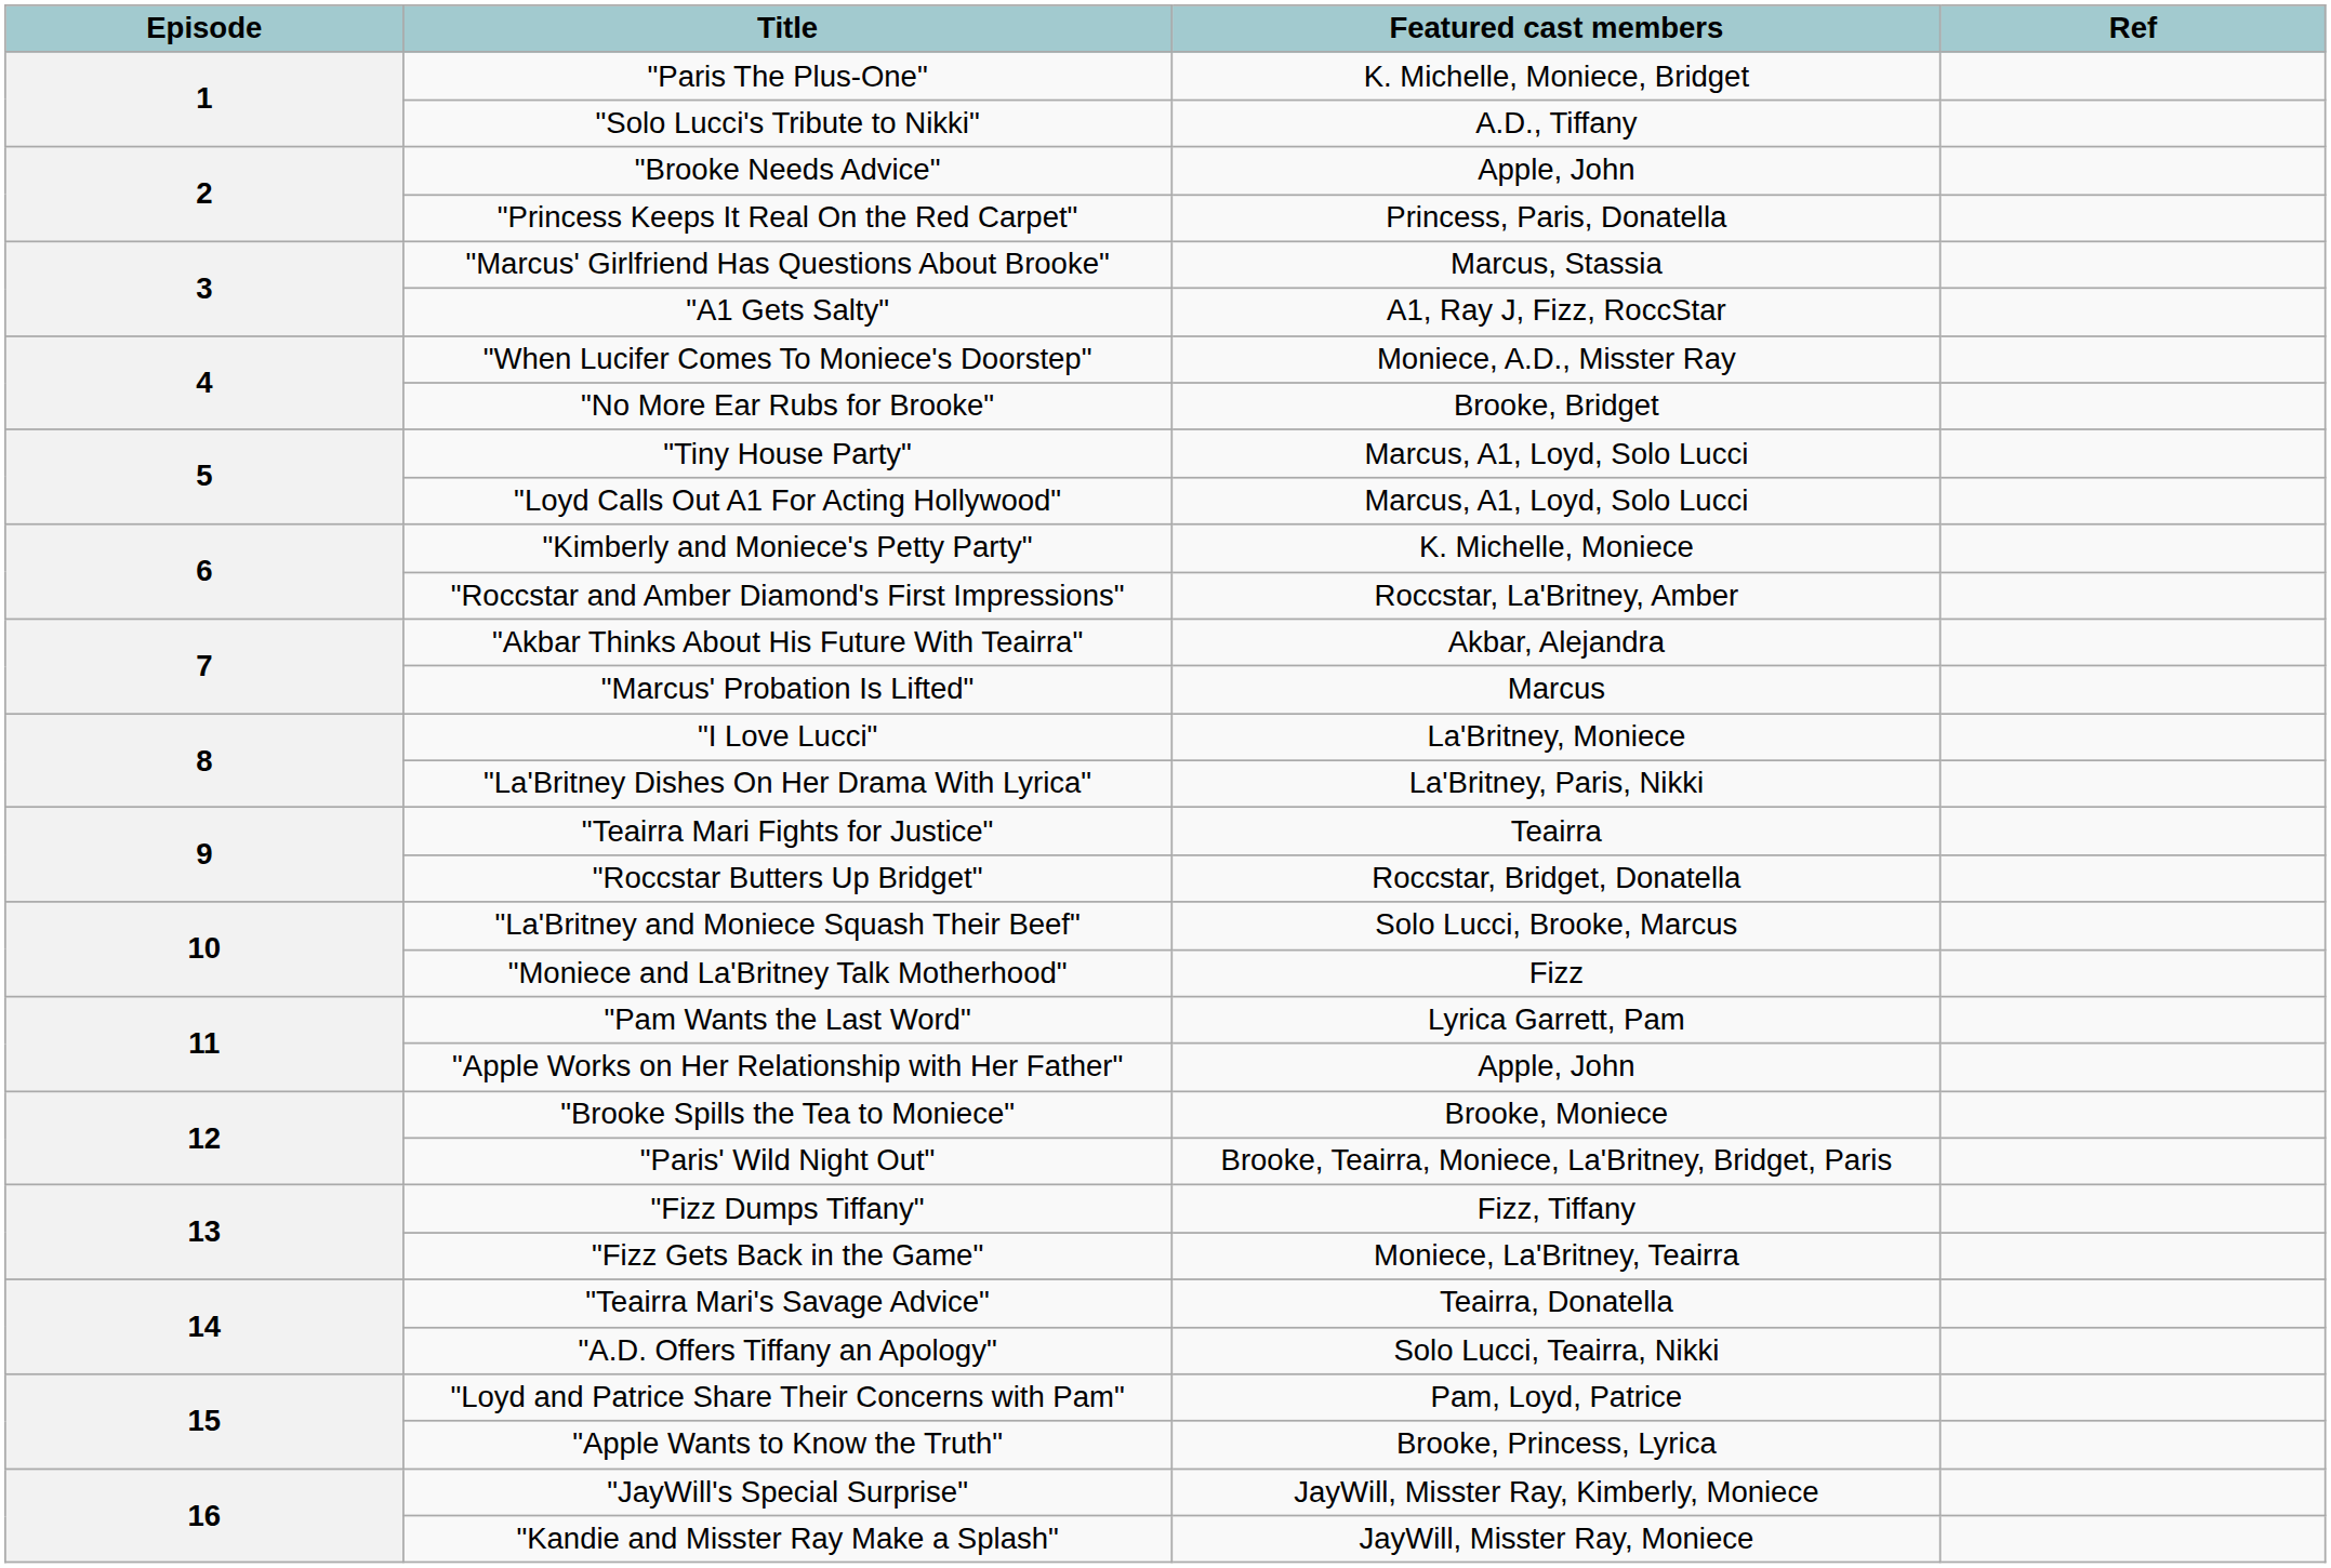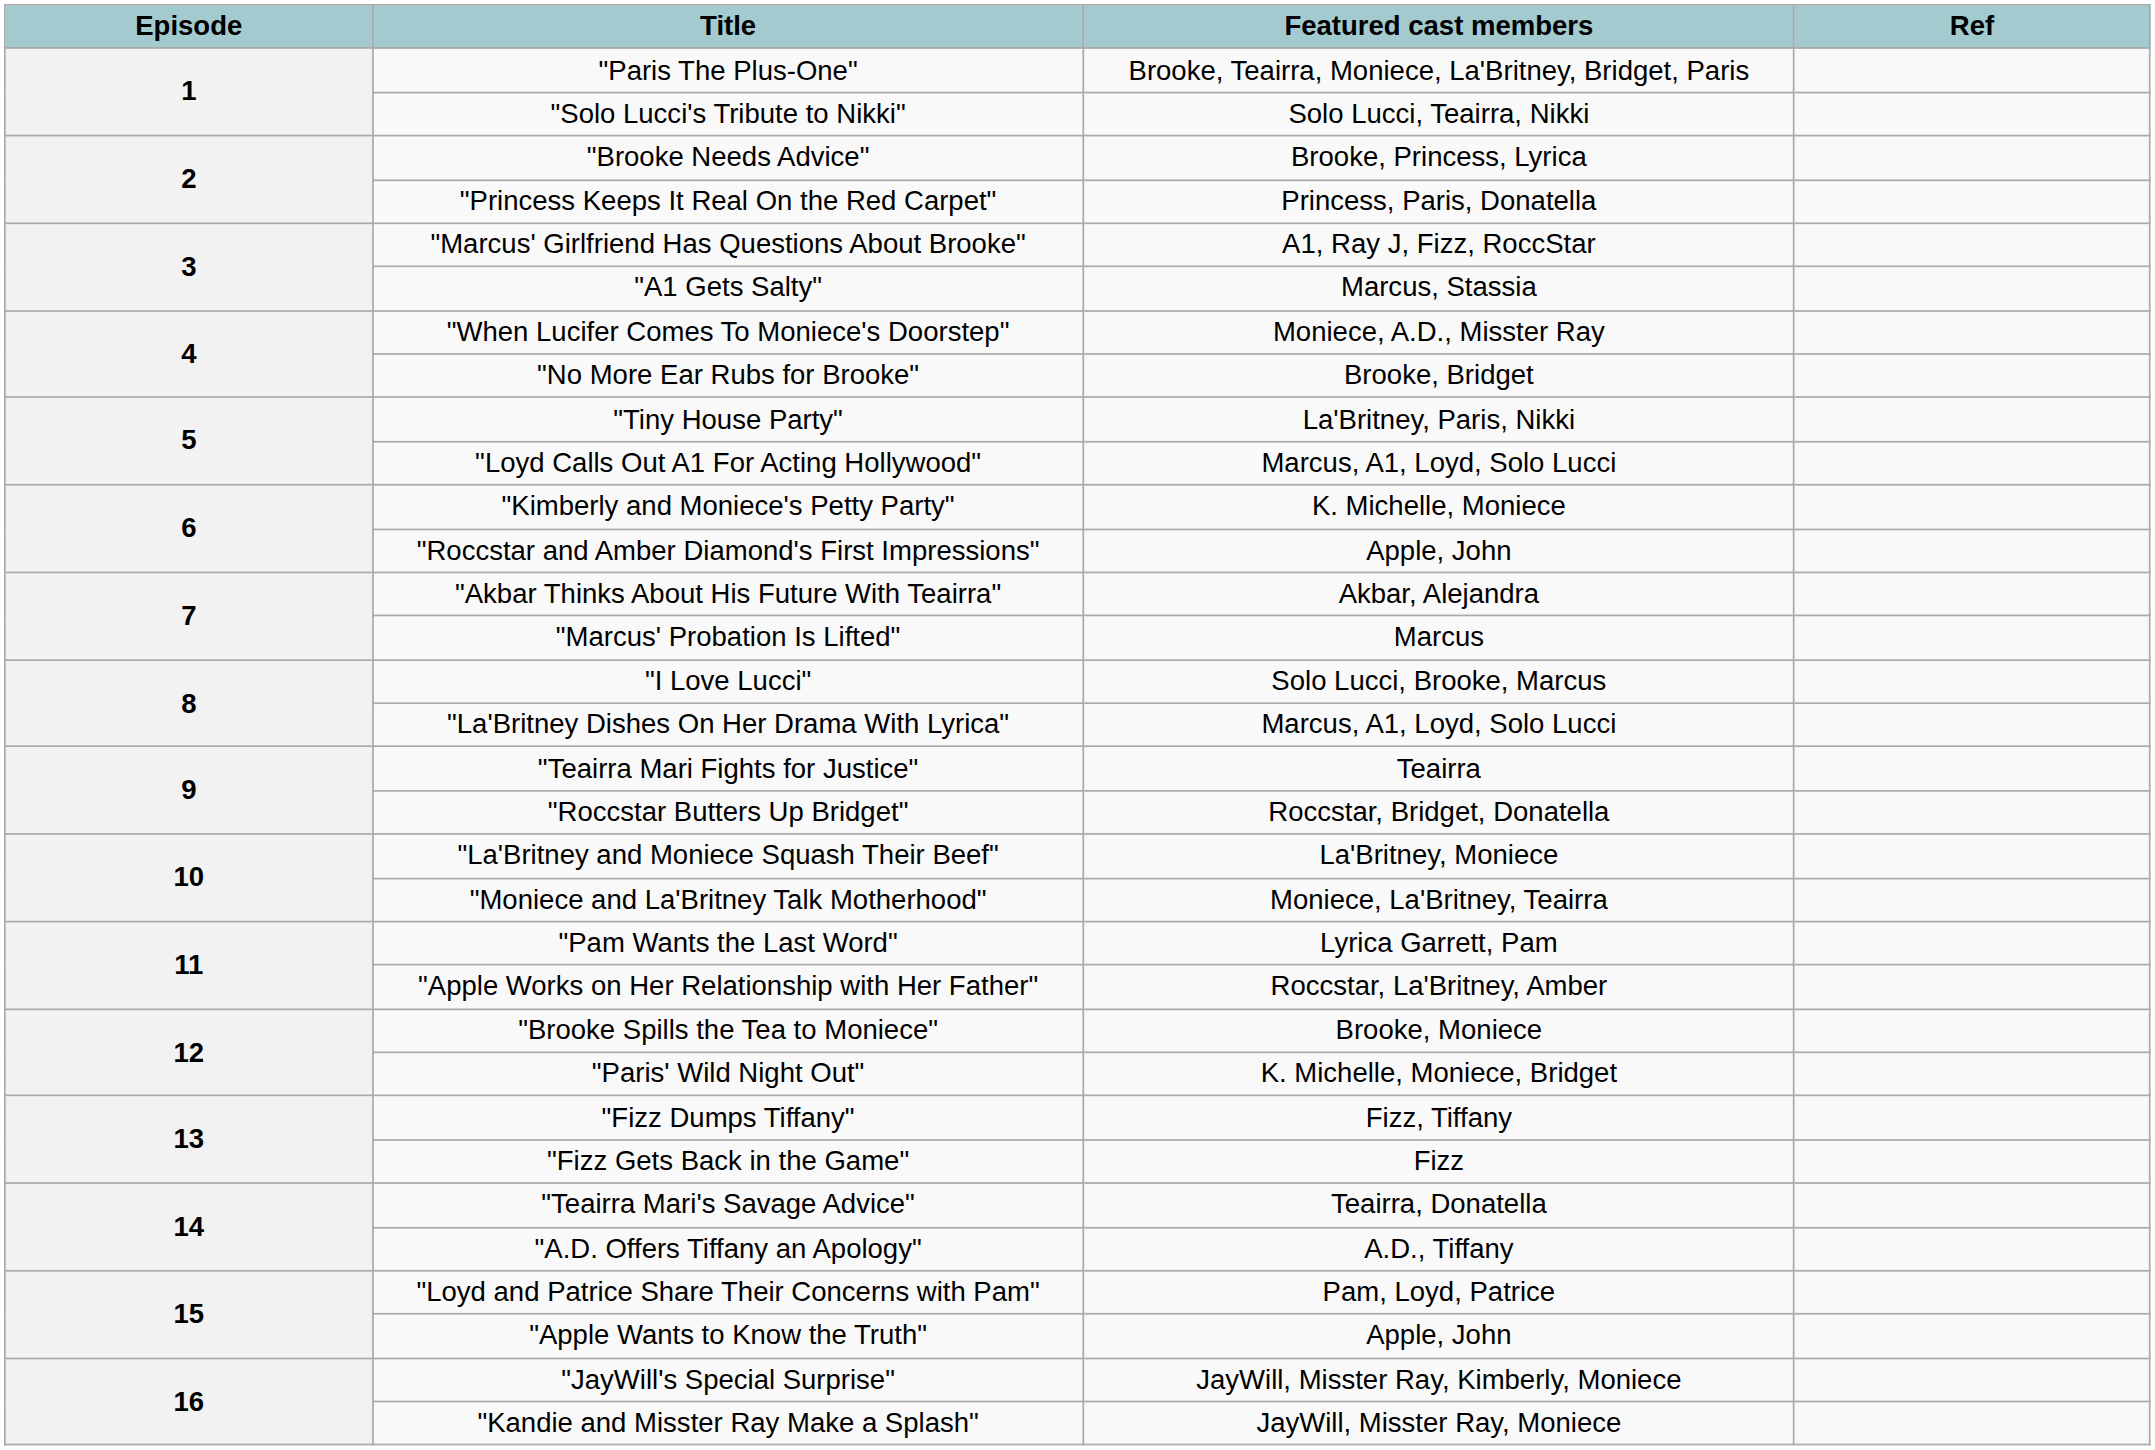"Paris The Plus-One" | Featured cast members: K. Michelle, Moniece, Bridget -> Brooke, Teairra, Moniece, La'Britney, Bridget, Paris
"Solo Lucci's Tribute to Nikki" | Featured cast members: A.D., Tiffany -> Solo Lucci, Teairra, Nikki
"Brooke Needs Advice" | Featured cast members: Apple, John -> Brooke, Princess, Lyrica
"Marcus' Girlfriend Has Questions About Brooke" | Featured cast members: Marcus, Stassia -> A1, Ray J, Fizz, RoccStar
"A1 Gets Salty" | Featured cast members: A1, Ray J, Fizz, RoccStar -> Marcus, Stassia
"Tiny House Party" | Featured cast members: Marcus, A1, Loyd, Solo Lucci -> La'Britney, Paris, Nikki
"Roccstar and Amber Diamond's First Impressions" | Featured cast members: Roccstar, La'Britney, Amber -> Apple, John
"I Love Lucci" | Featured cast members: La'Britney, Moniece -> Solo Lucci, Brooke, Marcus
"La'Britney Dishes On Her Drama With Lyrica" | Featured cast members: La'Britney, Paris, Nikki -> Marcus, A1, Loyd, Solo Lucci
"La'Britney and Moniece Squash Their Beef" | Featured cast members: Solo Lucci, Brooke, Marcus -> La'Britney, Moniece
"Moniece and La'Britney Talk Motherhood" | Featured cast members: Fizz -> Moniece, La'Britney, Teairra
"Apple Works on Her Relationship with Her Father" | Featured cast members: Apple, John -> Roccstar, La'Britney, Amber
"Paris' Wild Night Out" | Featured cast members: Brooke, Teairra, Moniece, La'Britney, Bridget, Paris -> K. Michelle, Moniece, Bridget
"Fizz Gets Back in the Game" | Featured cast members: Moniece, La'Britney, Teairra -> Fizz
"A.D. Offers Tiffany an Apology" | Featured cast members: Solo Lucci, Teairra, Nikki -> A.D., Tiffany
"Apple Wants to Know the Truth" | Featured cast members: Brooke, Princess, Lyrica -> Apple, John
